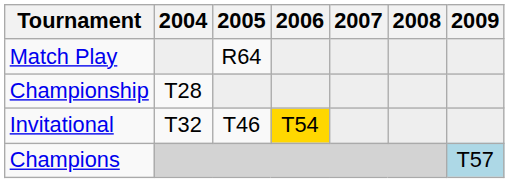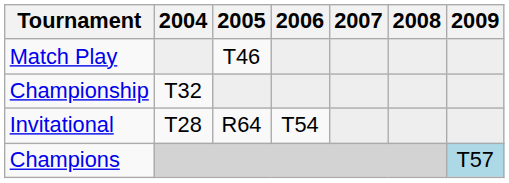Match Play | 2005: R64 -> T46
Championship | 2004: T28 -> T32
Invitational | 2004: T32 -> T28
Invitational | 2005: T46 -> R64
Invitational | 2006: gold background -> no background
